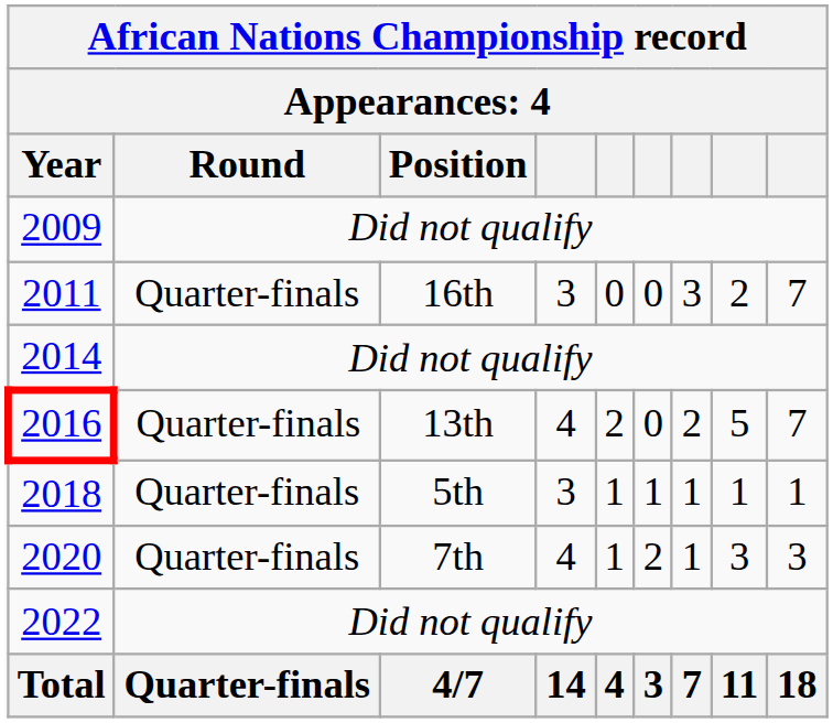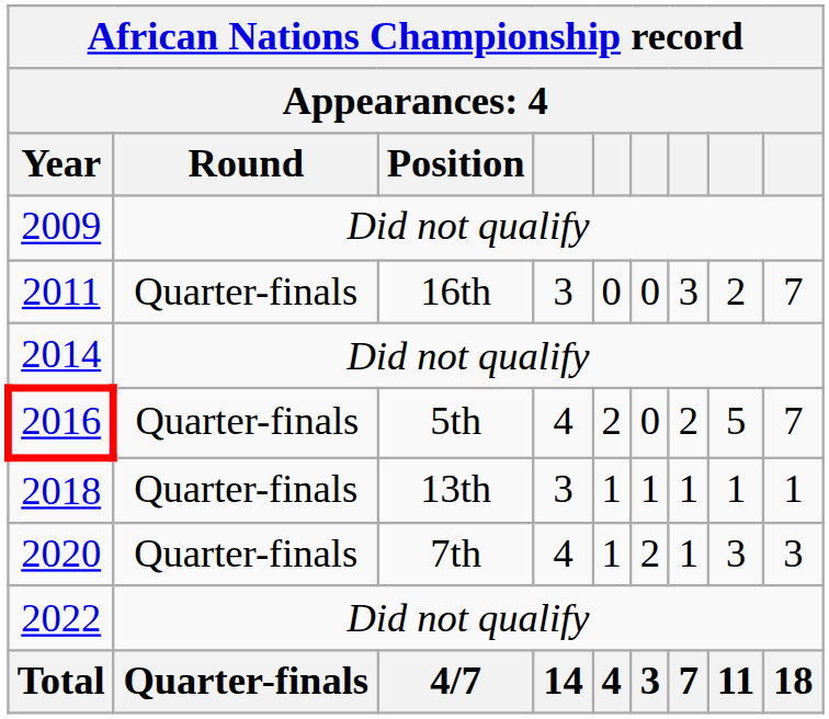2016 | Position: 13th -> 5th
2018 | Position: 5th -> 13th
